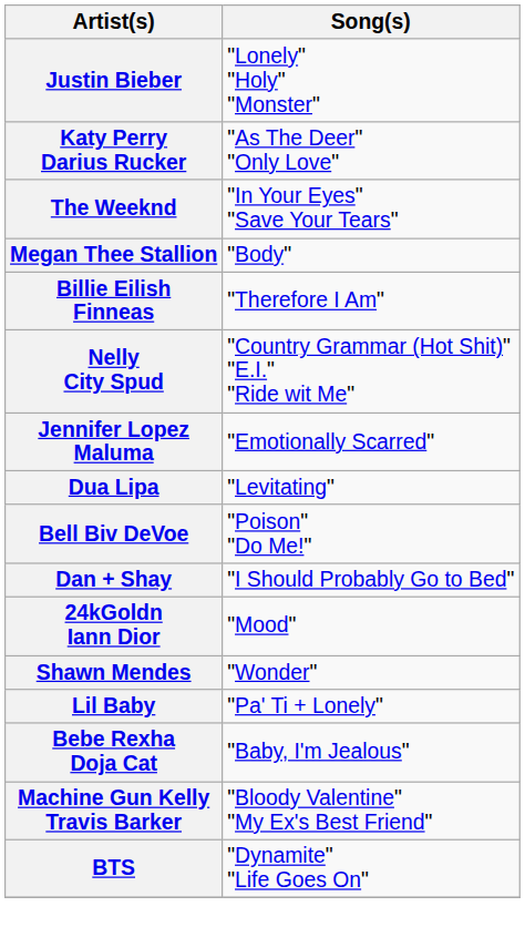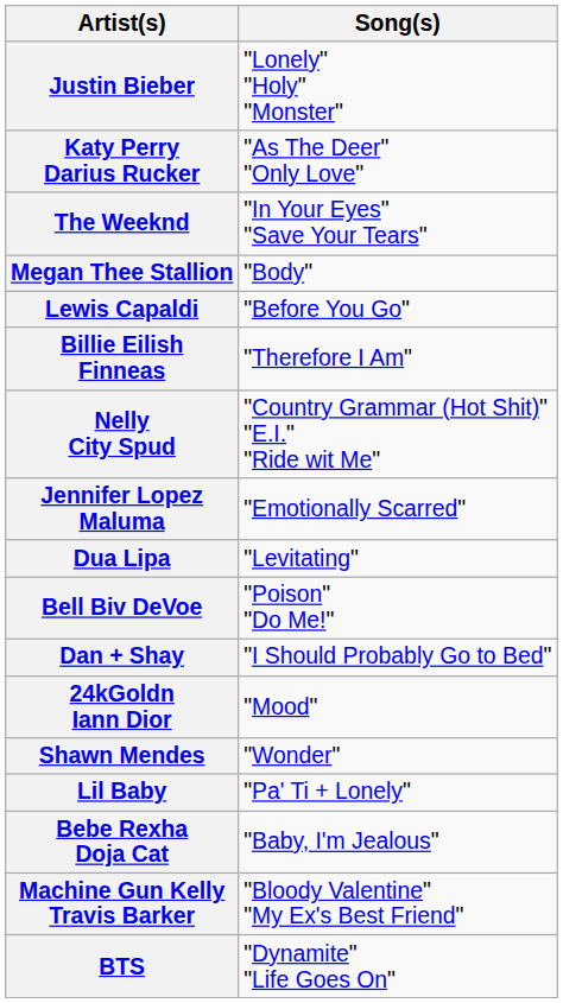+ row: Lewis Capaldi | "Before You Go"
